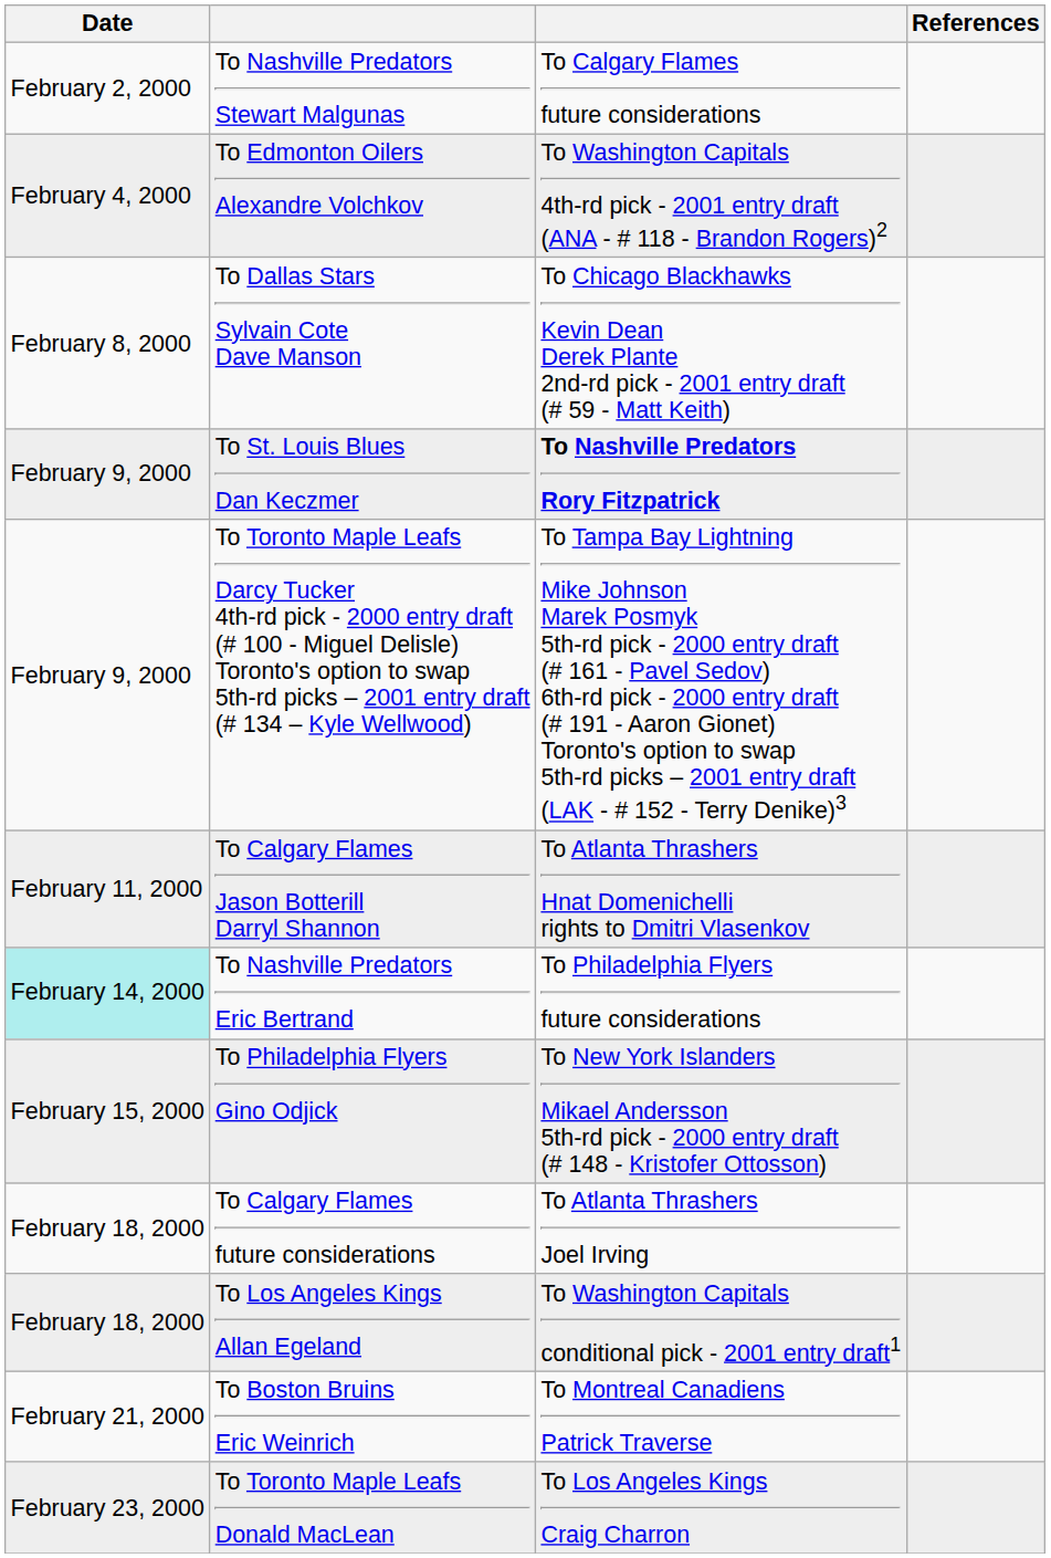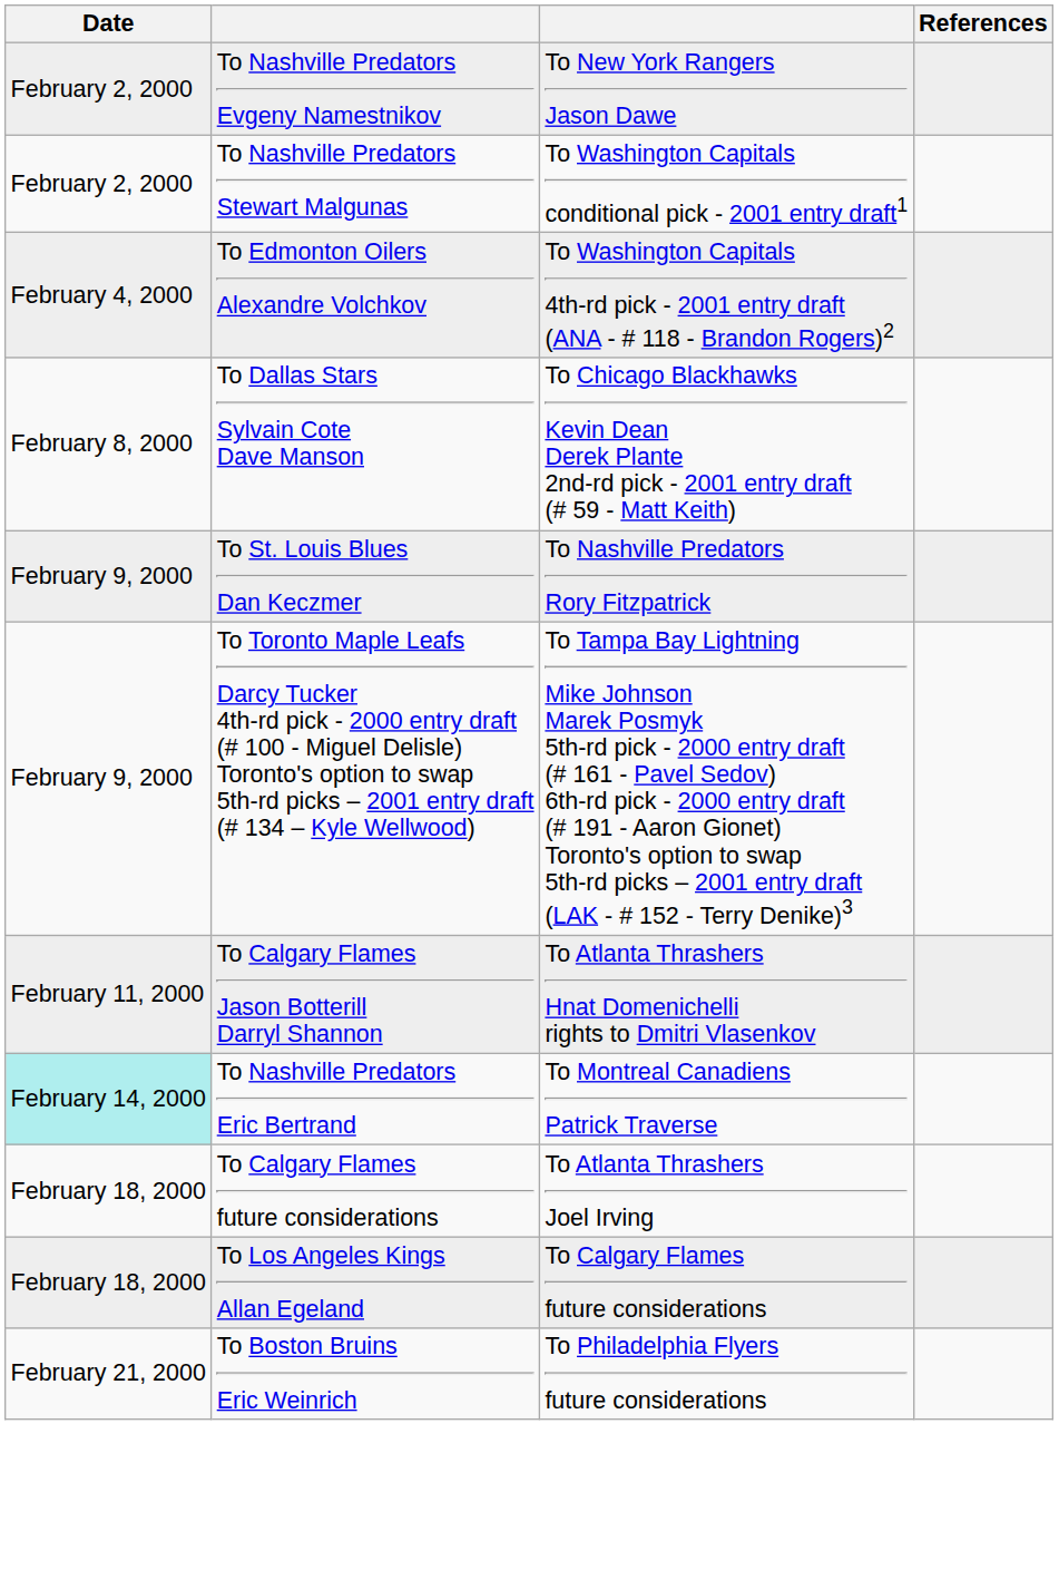+ row: February 2, 2000 | To Nashville Predators Evgeny Namestnikov | To New York Rangers Jason Dawe
To Nashville Predators Stewart Malgunas | column 3: To Calgary Flames future considerations -> To Washington Capitals conditional pick - 2001 entry draft1
To St. Louis Blues Dan Keczmer | column 3: bold -> normal
To Nashville Predators Eric Bertrand | column 3: To Philadelphia Flyers future considerations -> To Montreal Canadiens Patrick Traverse
- row: February 15, 2000 | To Philadelphia Flyers Gino Odjick | To New York Islanders Mikael Andersson 5th-rd pick - 2000 entry draft (# 148 - Kristofer Ottosson)
To Los Angeles Kings Allan Egeland | column 3: To Washington Capitals conditional pick - 2001 entry draft1 -> To Calgary Flames future considerations
To Boston Bruins Eric Weinrich | column 3: To Montreal Canadiens Patrick Traverse -> To Philadelphia Flyers future considerations
- row: February 23, 2000 | To Toronto Maple Leafs Donald MacLean | To Los Angeles Kings Craig Charron
